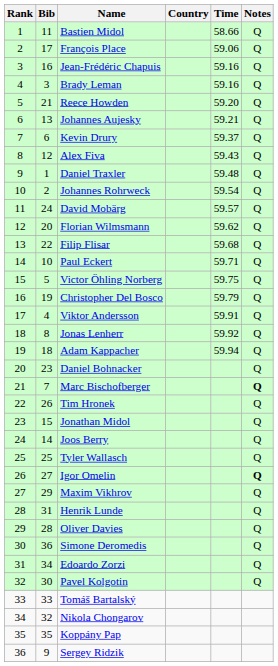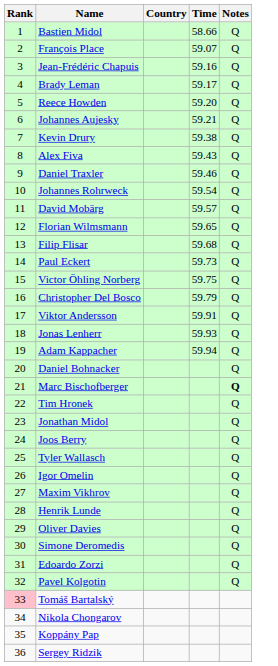- column: Bib | 11 | 17 | 16 | 3 | 21 | 13 | 6 | 12 | 1 | 2 | 24 | 20 | 22 | 10 | 5 | 19 | 4 | 8 | 18 | 23 | 7 | 26 | 15 | 14 | 25 | 27 | 29 | 31 | 28 | 36 | 34 | 30 | 33 | 32 | 35 | 9
François Place | Time: 59.06 -> 59.07
Brady Leman | Time: 59.16 -> 59.17
Kevin Drury | Time: 59.37 -> 59.38
Daniel Traxler | Time: 59.48 -> 59.46
Florian Wilmsmann | Time: 59.62 -> 59.65
Paul Eckert | Time: 59.71 -> 59.73
Jonas Lenherr | Time: 59.92 -> 59.93
Igor Omelin | Notes: bold -> normal
Tomáš Bartalský | Rank: no background -> pink background
